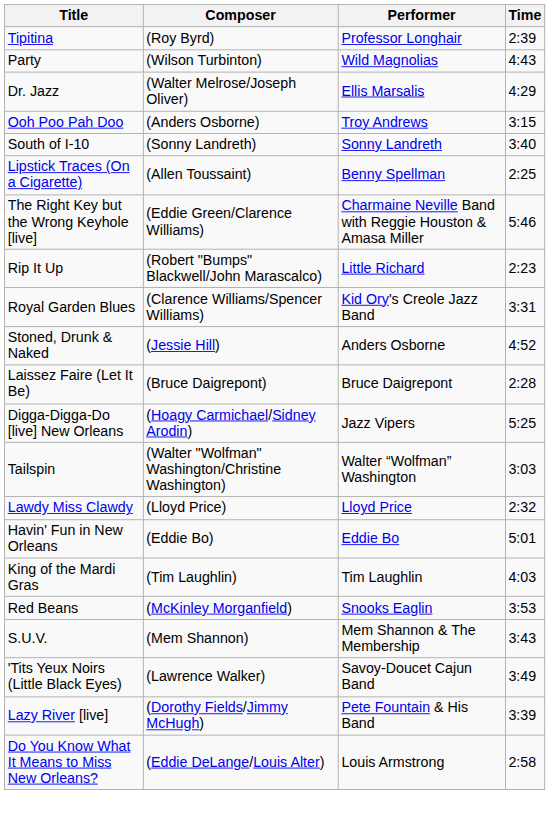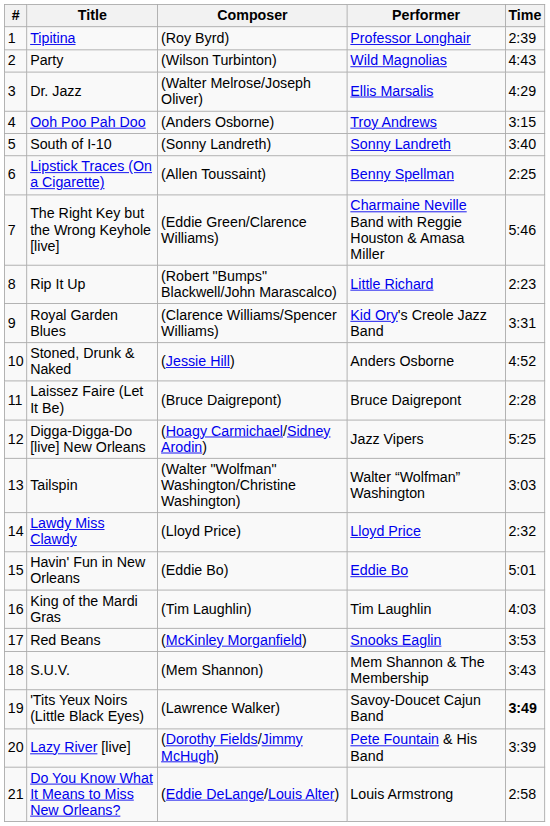+ column: # | 1 | 2 | 3 | 4 | 5 | 6 | 7 | 8 | 9 | 10 | 11 | 12 | 13 | 14 | 15 | 16 | 17 | 18 | 19 | 20 | 21
'Tits Yeux Noirs (Little Black Eyes) | Time: normal -> bold
